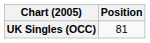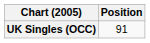UK Singles (OCC) | Position: 81 -> 91
